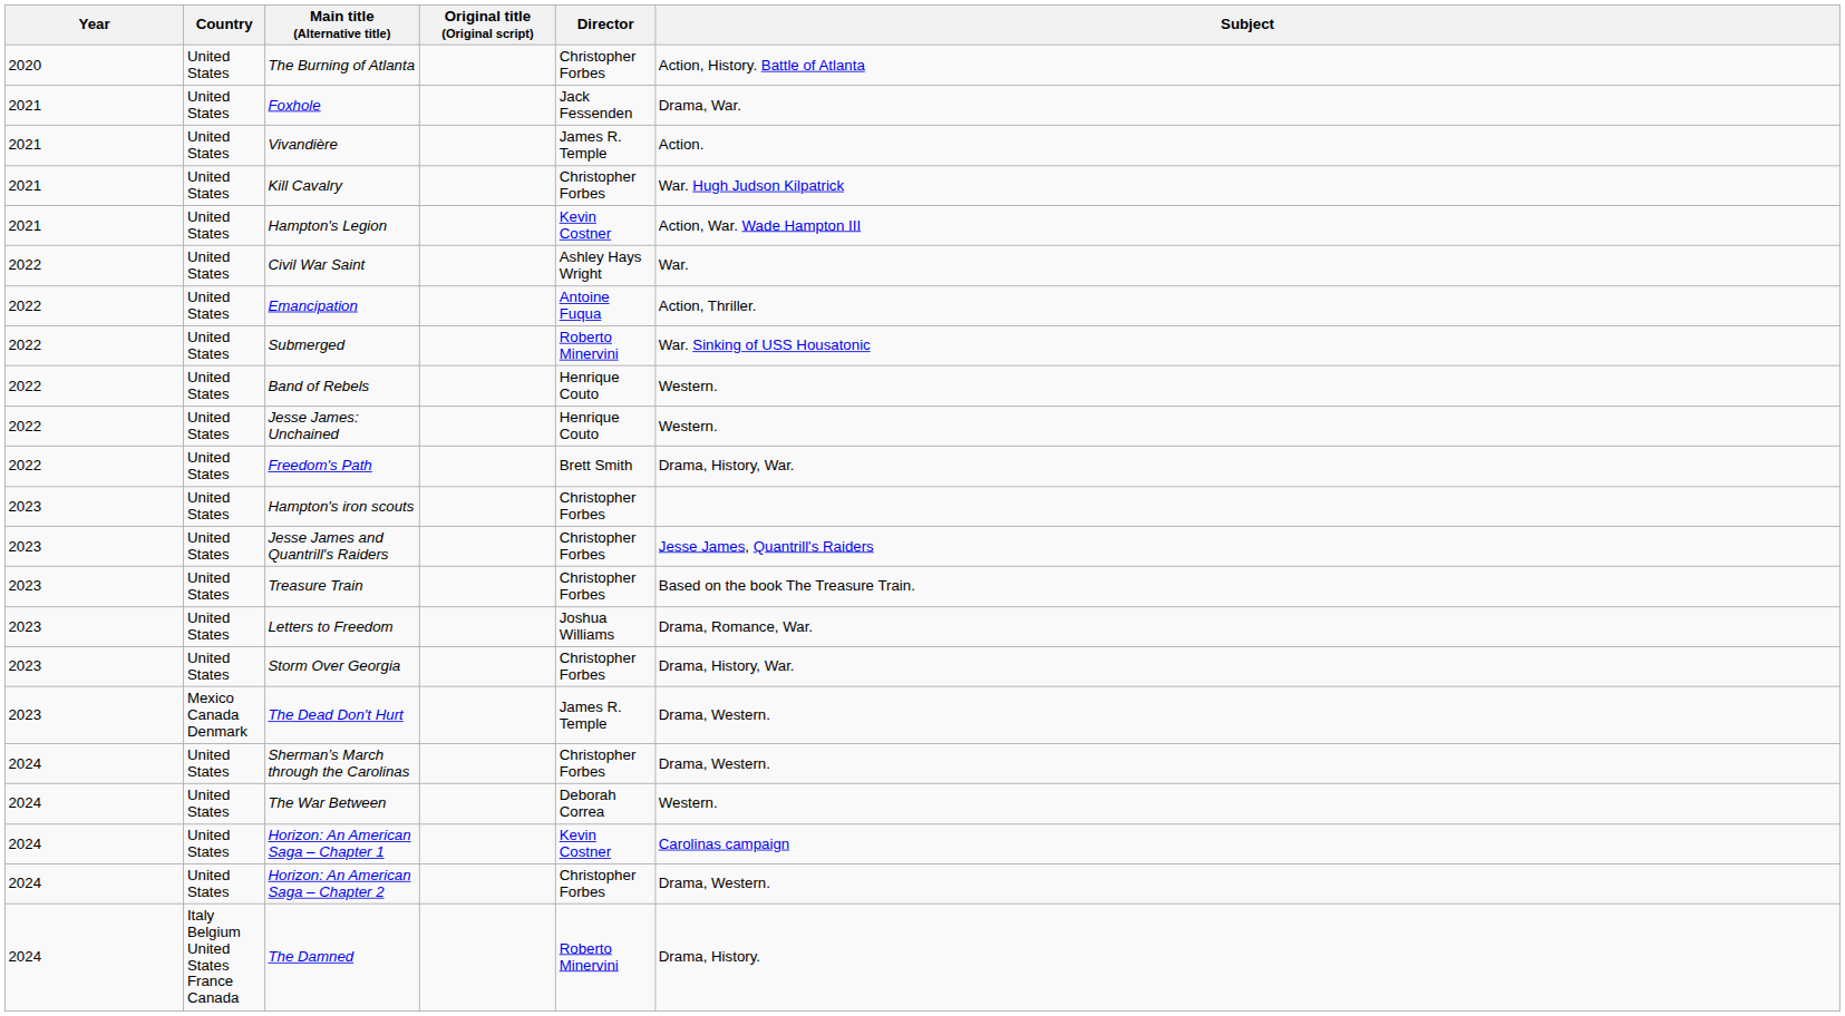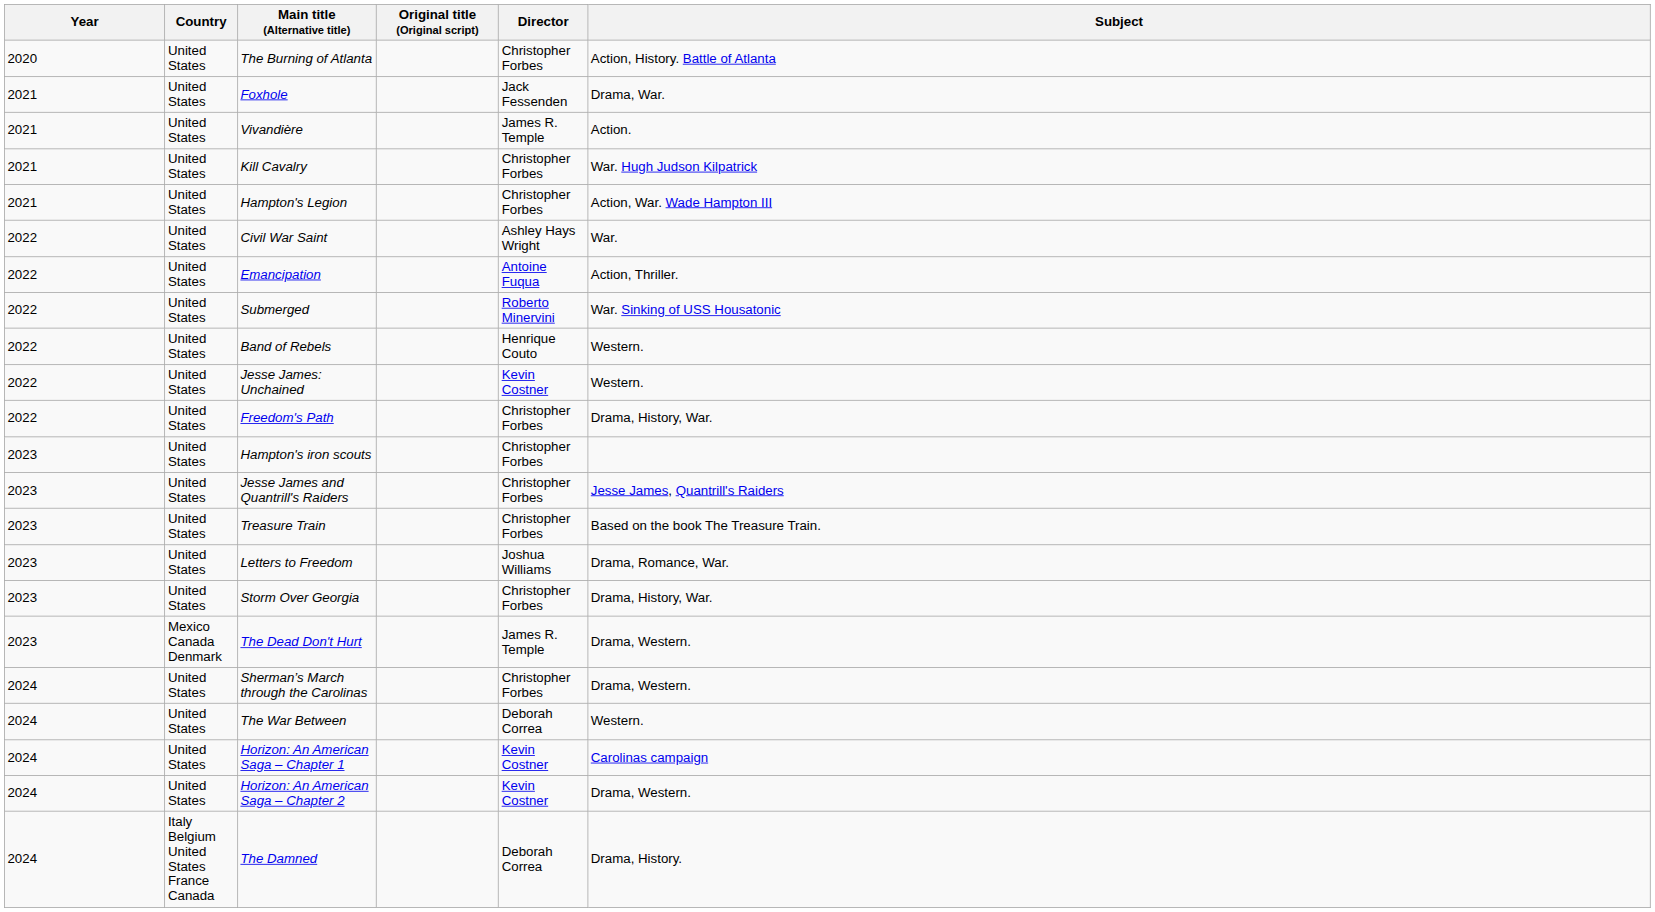Hampton's Legion | Director: Kevin Costner -> Christopher Forbes
Jesse James: Unchained | Director: Henrique Couto -> Kevin Costner
Freedom's Path | Director: Brett Smith -> Christopher Forbes
Horizon: An American Saga – Chapter 2 | Director: Christopher Forbes -> Kevin Costner
The Damned | Director: Roberto Minervini -> Deborah Correa
